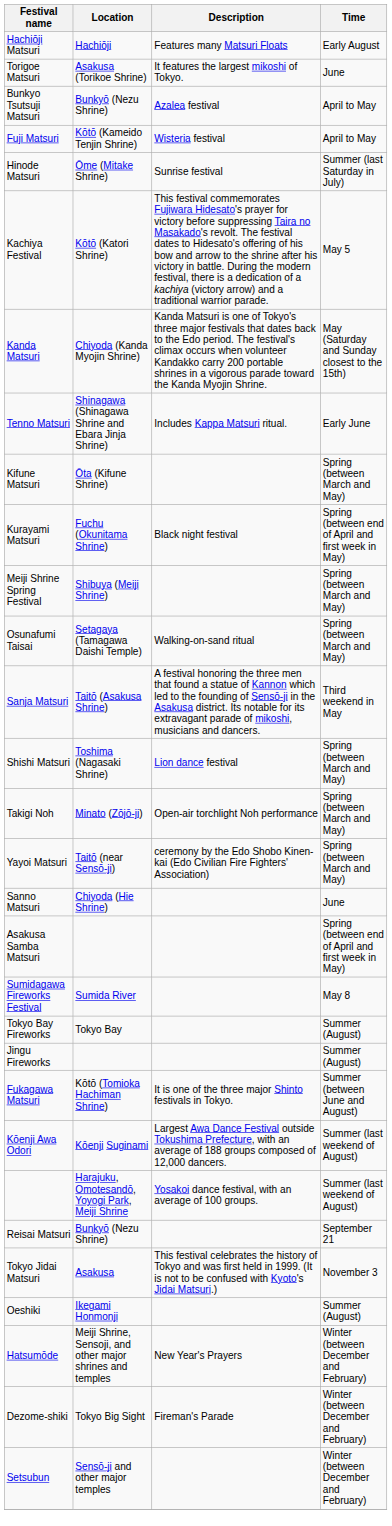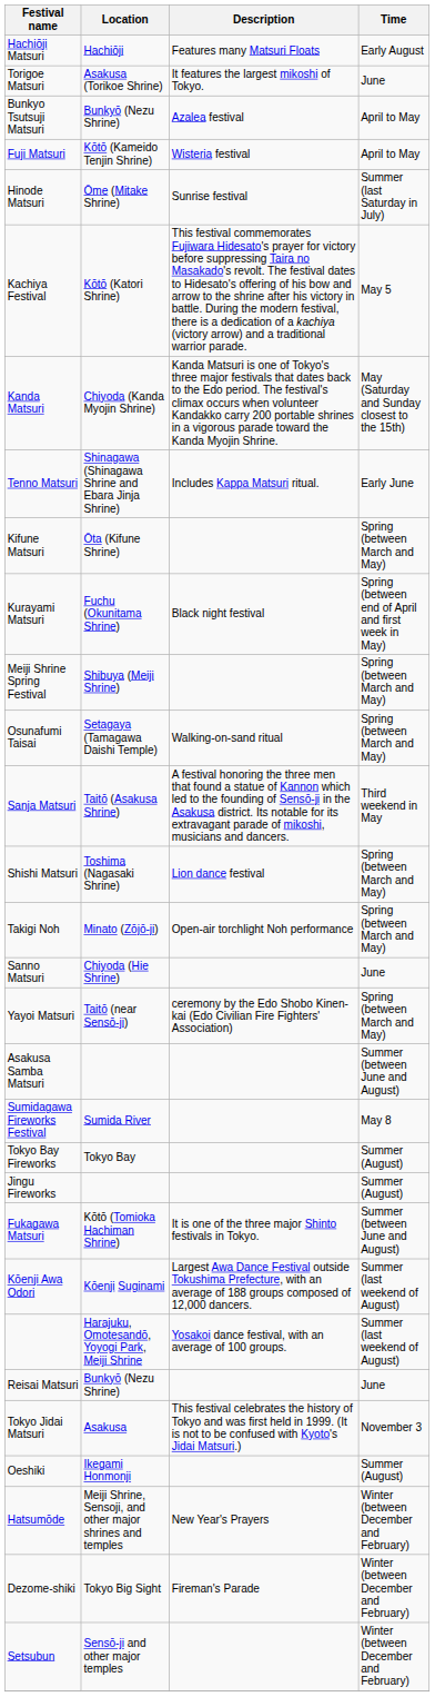rows swapped: Yayoi Matsuri <-> Sanno Matsuri
Asakusa Samba Matsuri | Time: Spring (between end of April and first week in May) -> Summer (between June and August)
Reisai Matsuri | Time: September 21 -> June
